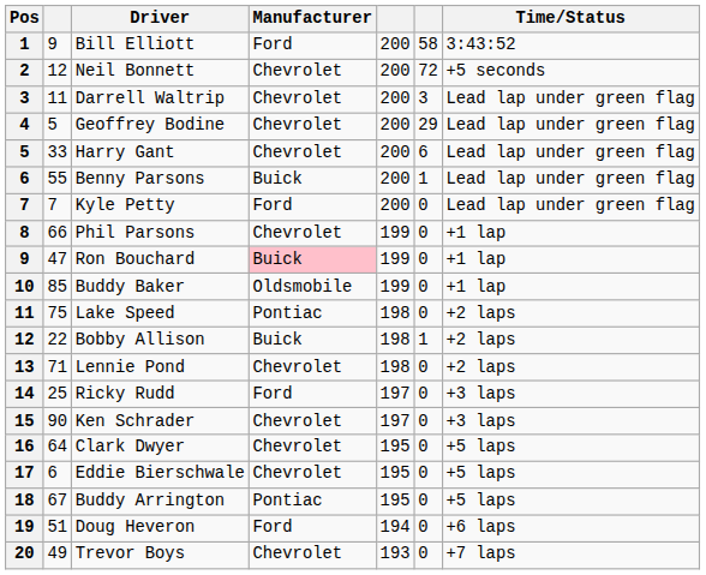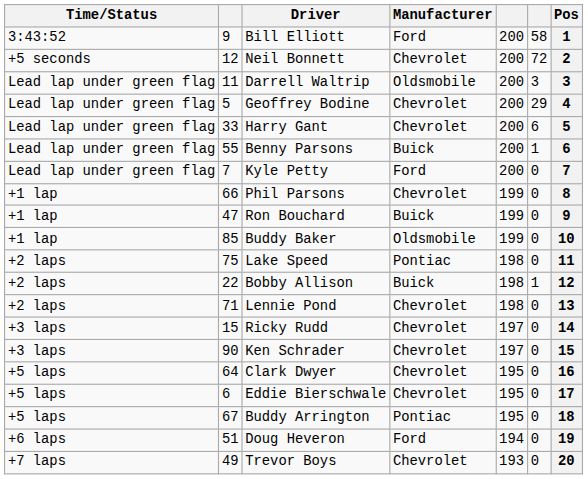columns swapped: Pos <-> Time/Status
Darrell Waltrip | Manufacturer: Chevrolet -> Oldsmobile
Ron Bouchard | Manufacturer: pink background -> no background
Ricky Rudd | column 2: 25 -> 15
Ricky Rudd | Manufacturer: Ford -> Chevrolet
